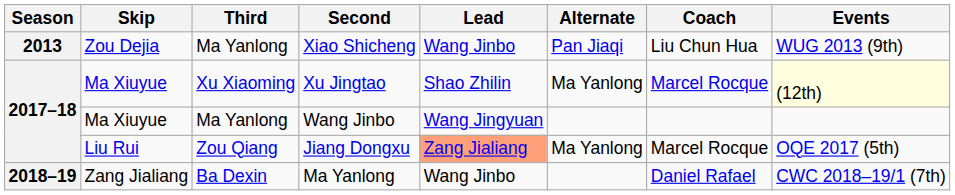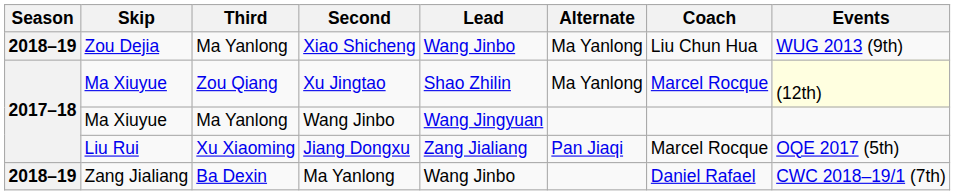Xiao Shicheng | Season: 2013 -> 2018–19
Xiao Shicheng | Alternate: Pan Jiaqi -> Ma Yanlong
Xu Jingtao | Third: Xu Xiaoming -> Zou Qiang
Jiang Dongxu | Third: Zou Qiang -> Xu Xiaoming
Jiang Dongxu | Lead: lightsalmon background -> no background
Jiang Dongxu | Alternate: Ma Yanlong -> Pan Jiaqi
